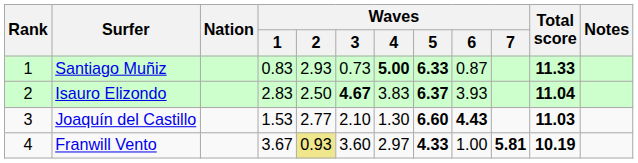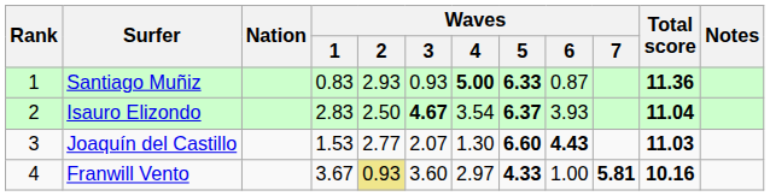Santiago Muñiz | Waves / 3: 0.73 -> 0.93
Santiago Muñiz | Total score: 11.33 -> 11.36
Isauro Elizondo | Waves / 4: 3.83 -> 3.54
Joaquín del Castillo | Waves / 3: 2.10 -> 2.07
Franwill Vento | Total score: 10.19 -> 10.16
